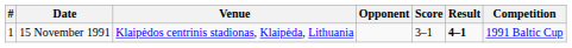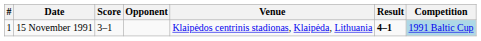columns swapped: Venue <-> Score
15 November 1991 | Competition: no background -> lightblue background
